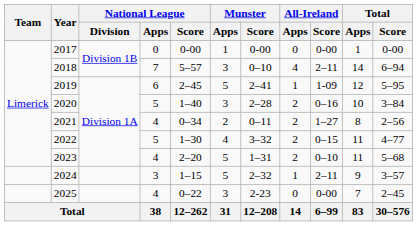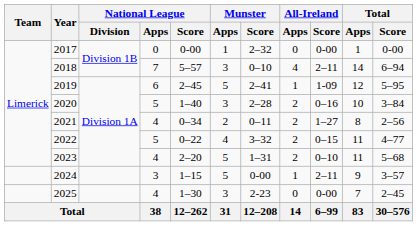2017 | Munster / Score: 0-00 -> 2–32
2022 | National League / Score: 1–30 -> 0–22
2024 | Munster / Score: 2–32 -> 0-00
2025 | National League / Score: 0–22 -> 1–30
